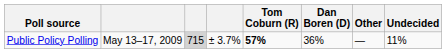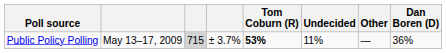columns swapped: Dan Boren (D) <-> Undecided
Public Policy Polling | Tom Coburn (R): 57% -> 53%
